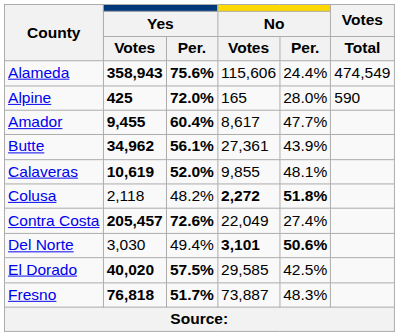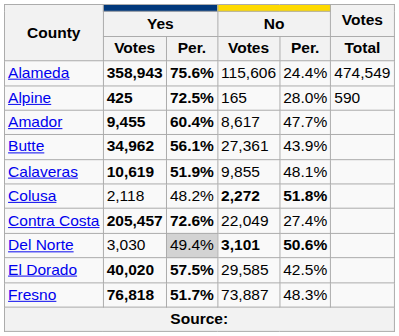Alpine | Yes / Per.: 72.0% -> 72.5%
Calaveras | Yes / Per.: 52.0% -> 51.9%
Del Norte | Yes / Per.: no background -> lightgrey background
